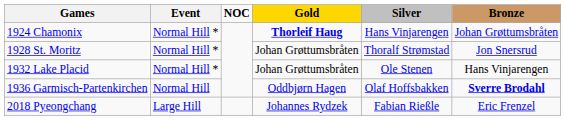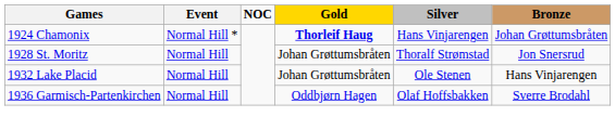1928 St. Moritz | Event: Normal Hill * -> Normal Hill
1932 Lake Placid | Event: Normal Hill * -> Normal Hill
1936 Garmisch-Partenkirchen | Bronze: bold -> normal
- row: 2018 Pyeongchang | Large Hill | Johannes Rydzek | Fabian Rießle | Eric Frenzel
